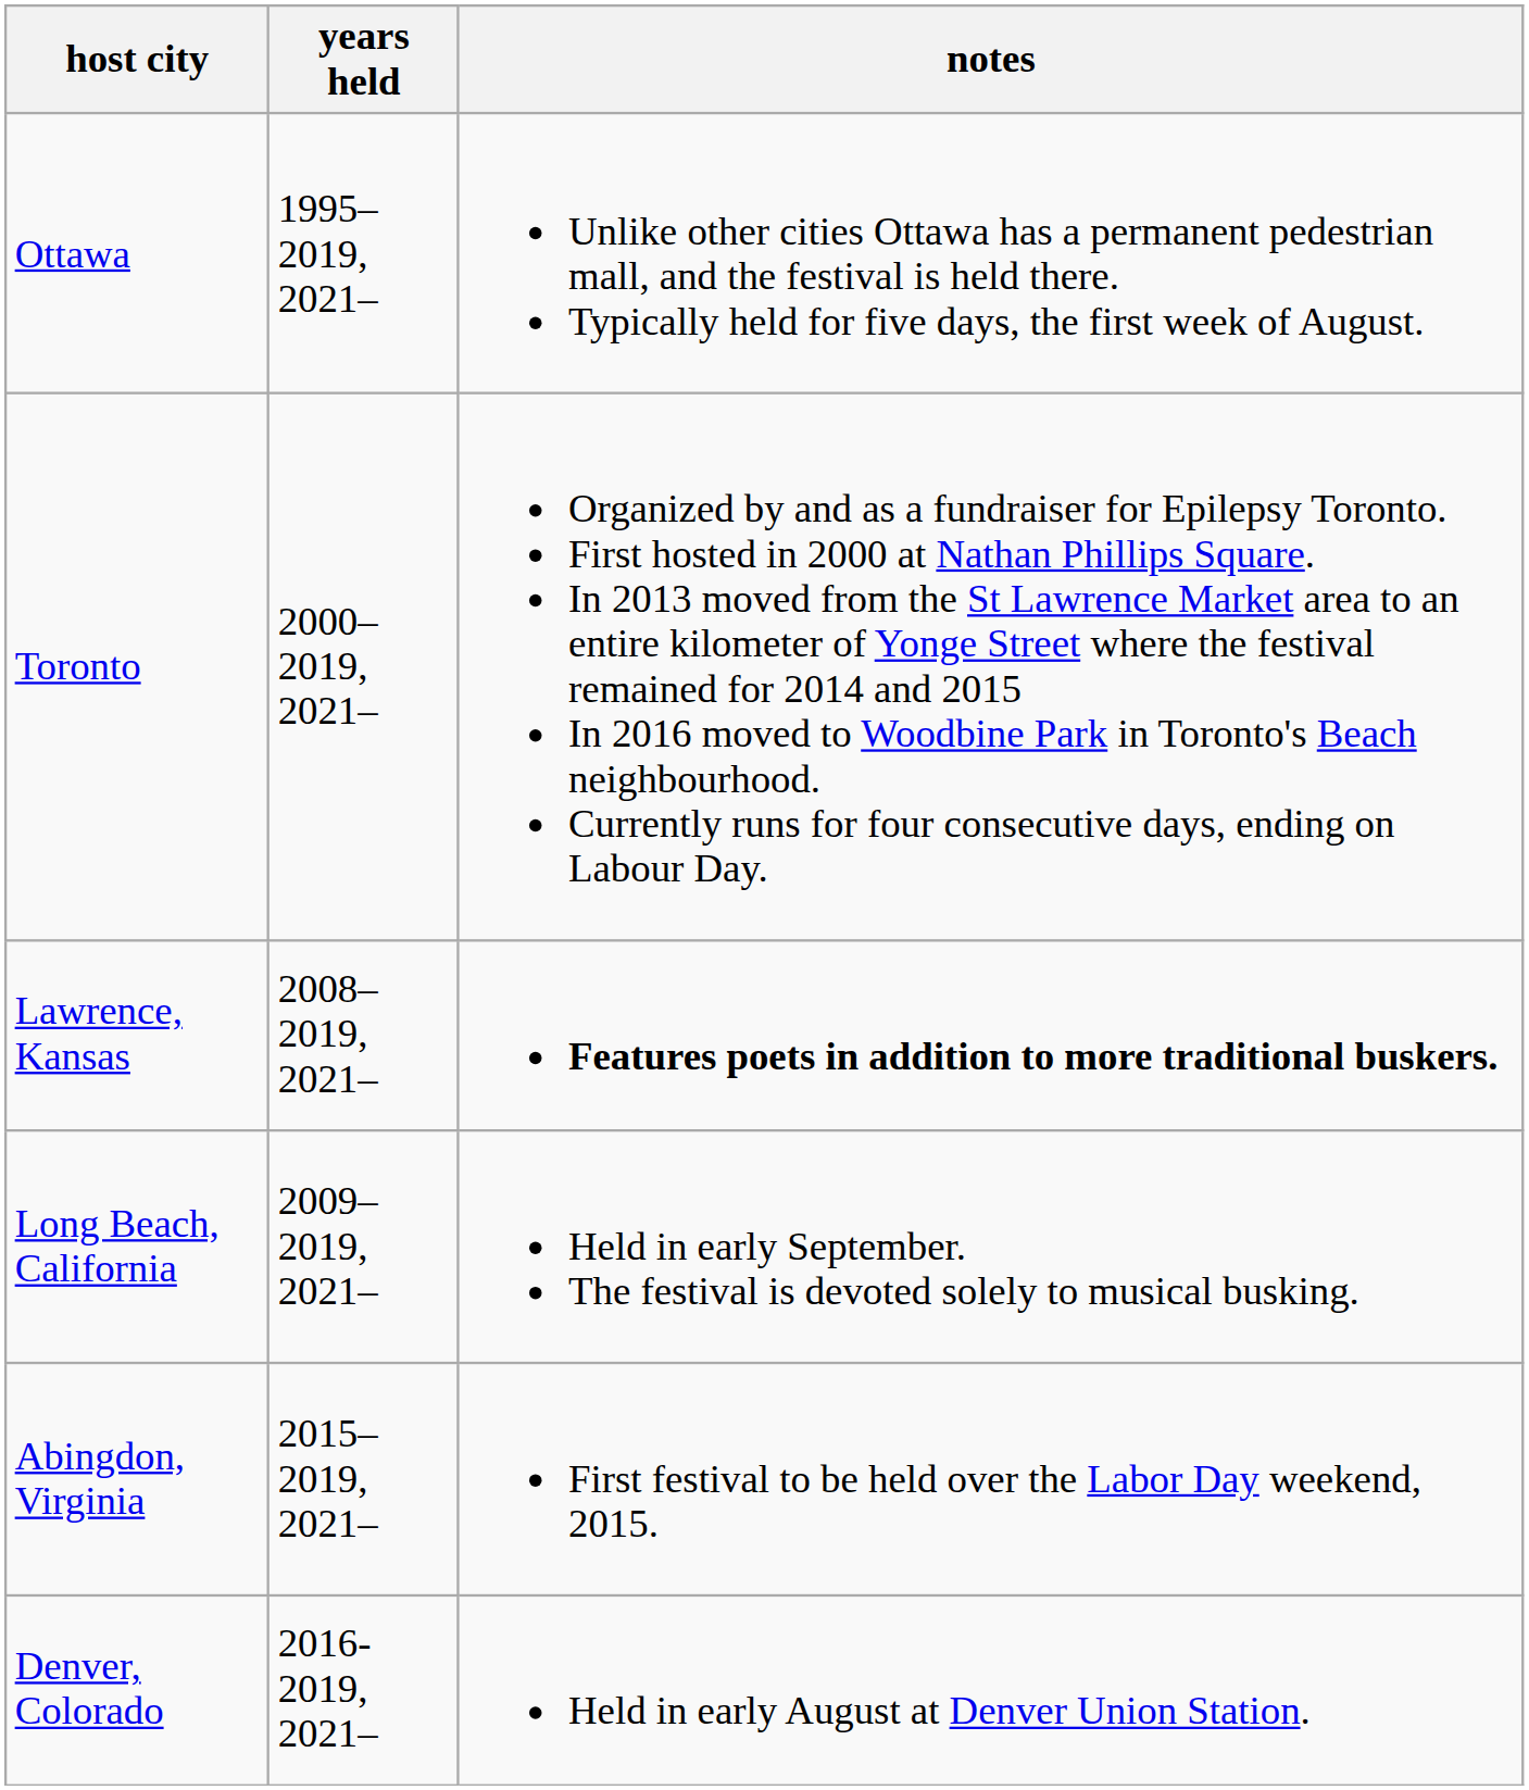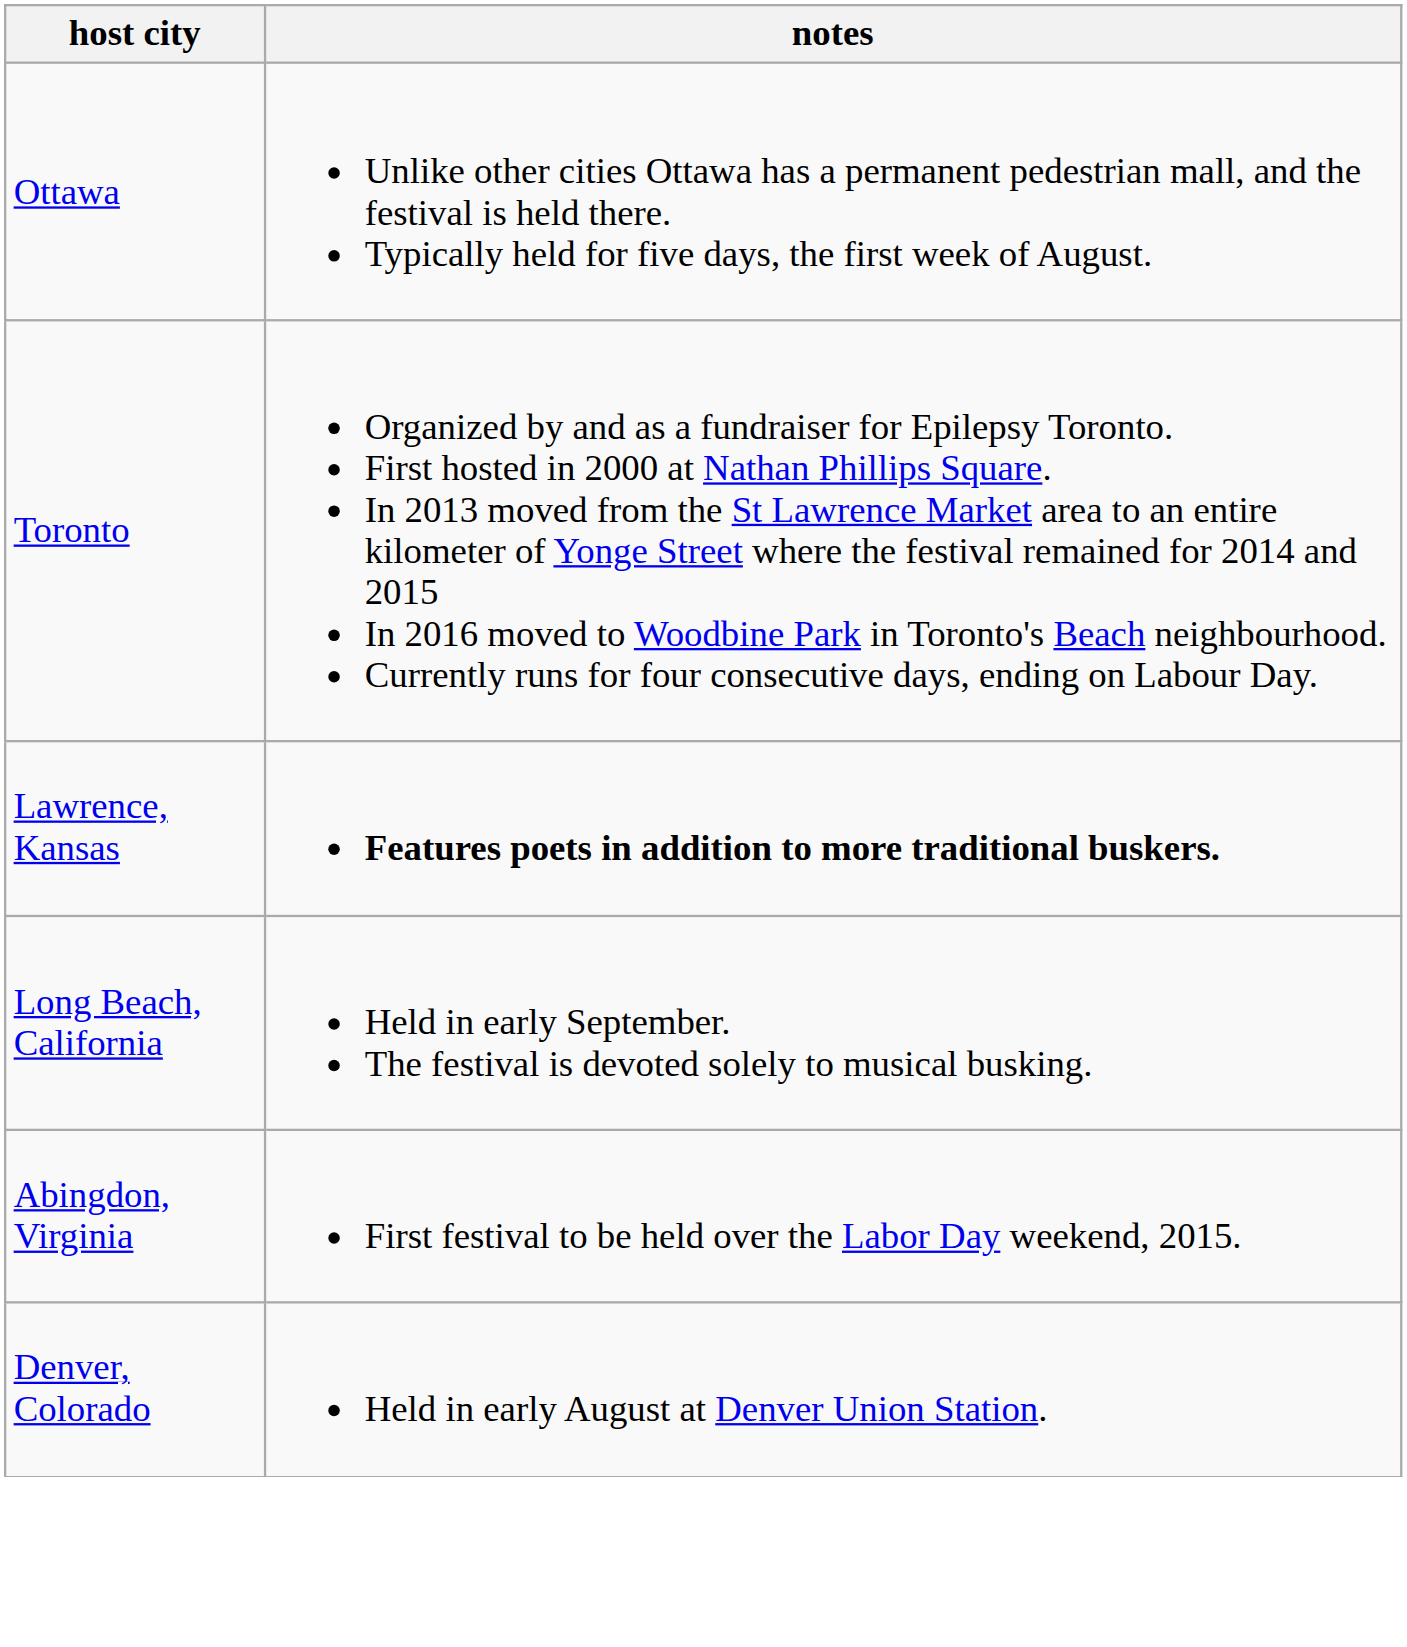- column: years held | 1995–2019, 2021– | 2000–2019, 2021– | 2008–2019, 2021– | 2009–2019, 2021– | 2015–2019, 2021– | 2016-2019, 2021–
